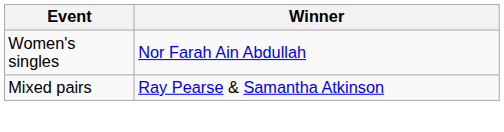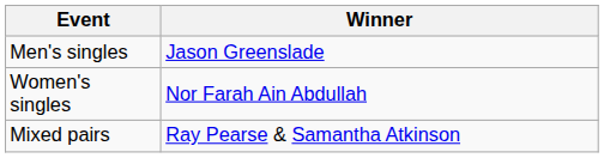+ row: Men's singles | Jason Greenslade
